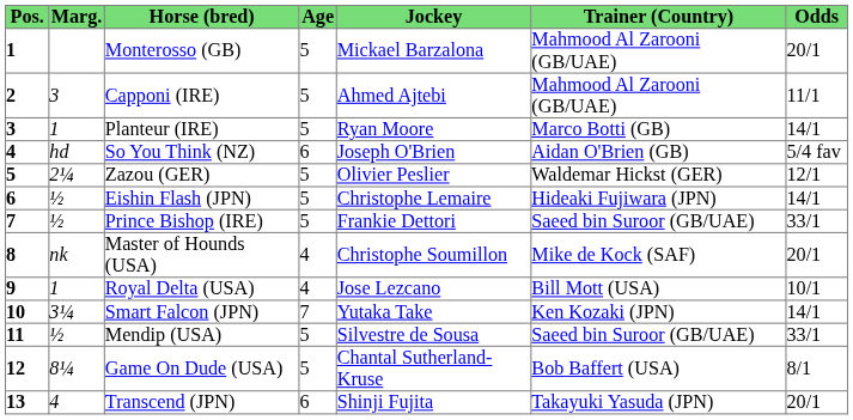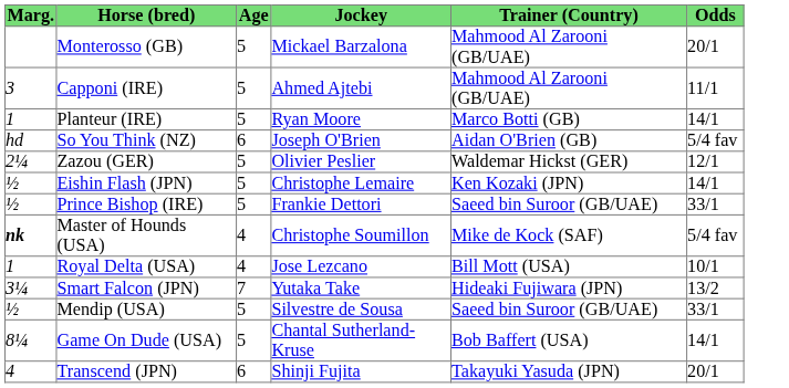- column: Pos. | 1 | 2 | 3 | 4 | 5 | 6 | 7 | 8 | 9 | 10 | 11 | 12 | 13
Eishin Flash (JPN) | Trainer (Country): Hideaki Fujiwara (JPN) -> Ken Kozaki (JPN)
Master of Hounds (USA) | Marg.: normal -> bold
Master of Hounds (USA) | Odds: 20/1 -> 5/4 fav
Smart Falcon (JPN) | Trainer (Country): Ken Kozaki (JPN) -> Hideaki Fujiwara (JPN)
Smart Falcon (JPN) | Odds: 14/1 -> 13/2
Game On Dude (USA) | Odds: 8/1 -> 14/1
